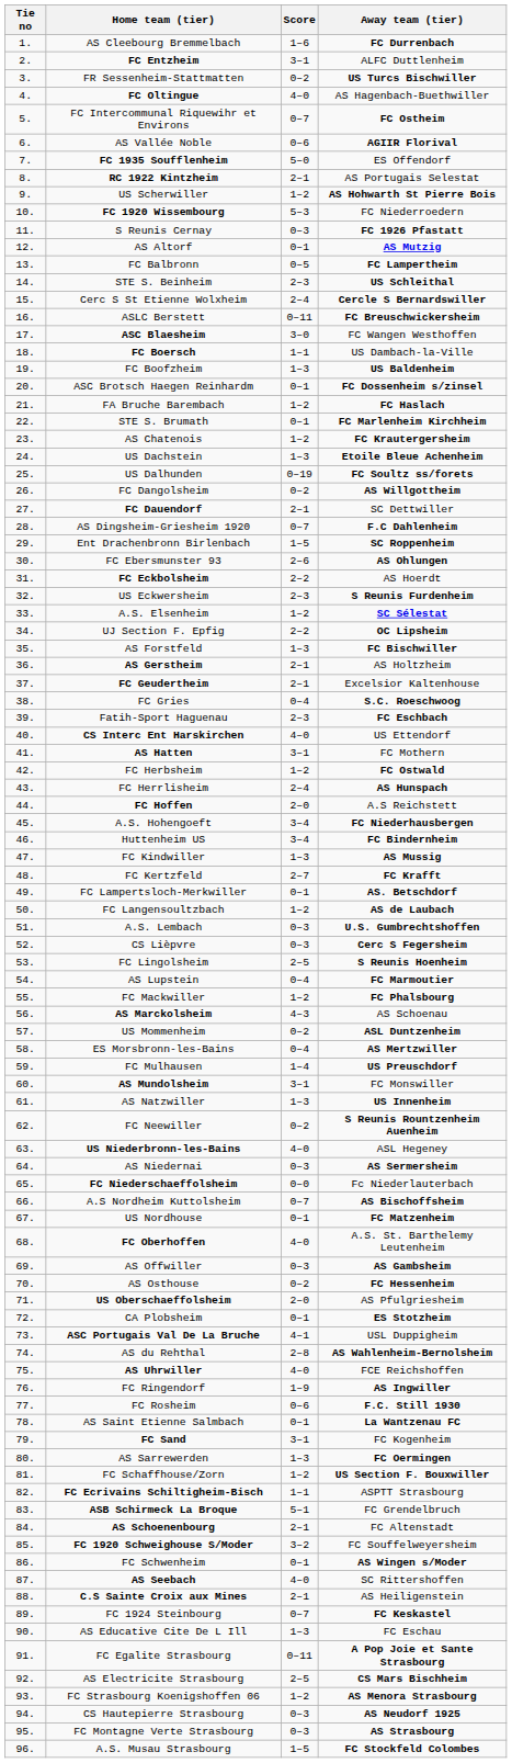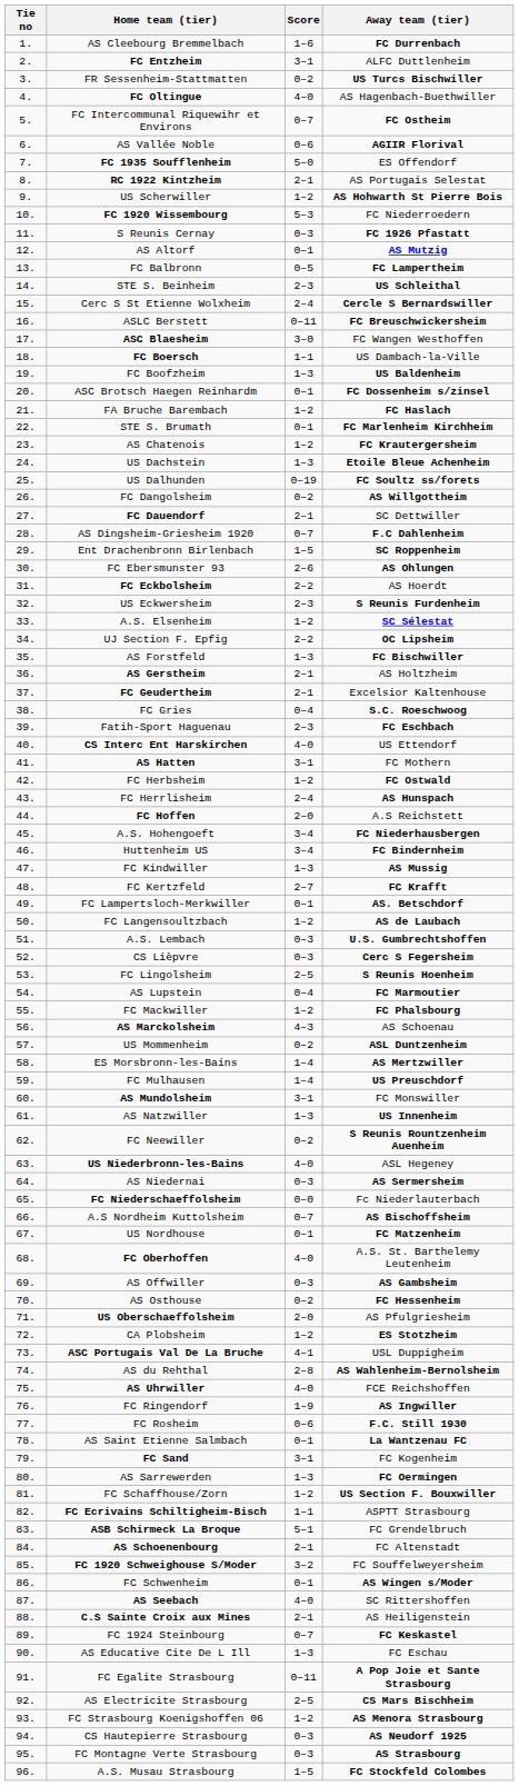ES Morsbronn-les-Bains | Score: 0–4 -> 1–4
CA Plobsheim | Score: 0–1 -> 1–2
